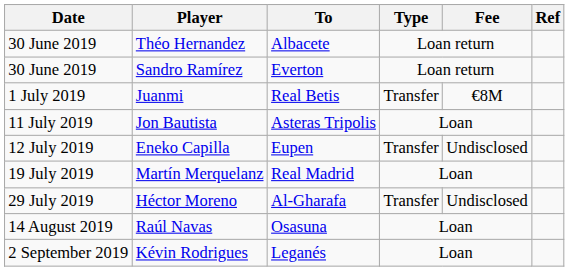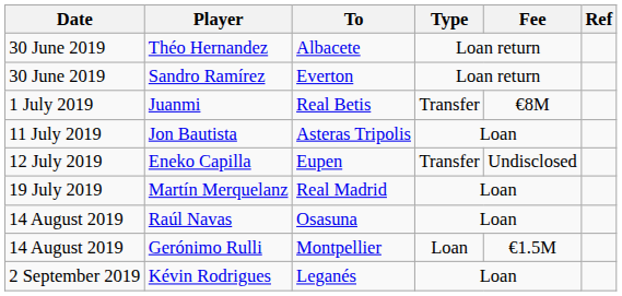- row: 29 July 2019 | Héctor Moreno | Al-Gharafa | Transfer | Undisclosed
+ row: 14 August 2019 | Gerónimo Rulli | Montpellier | Loan | €1.5M
